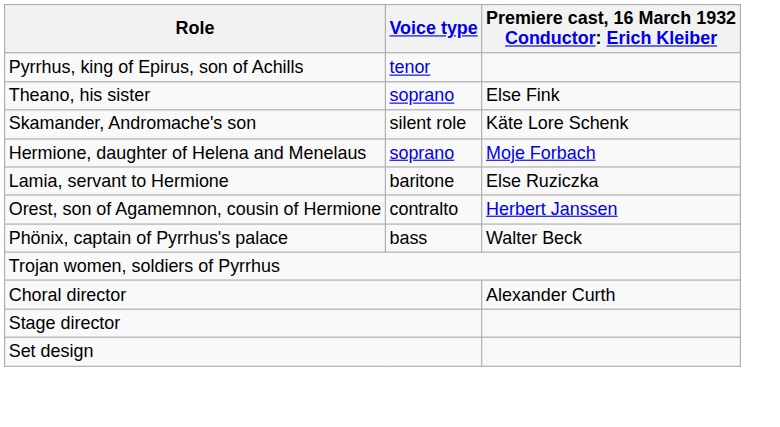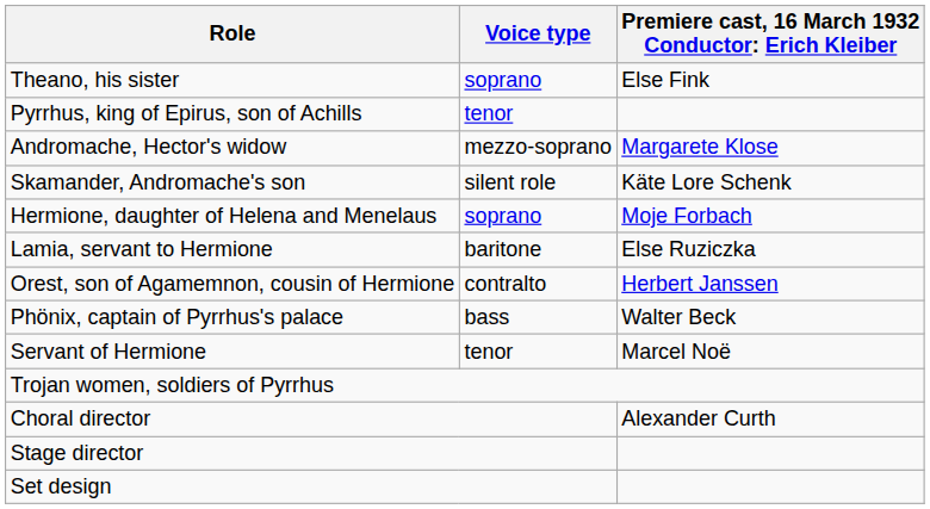rows swapped: Pyrrhus, king of Epirus, son of Achills <-> Theano, his sister
+ row: Andromache, Hector's widow | mezzo-soprano | Margarete Klose
+ row: Servant of Hermione | tenor | Marcel Noë
